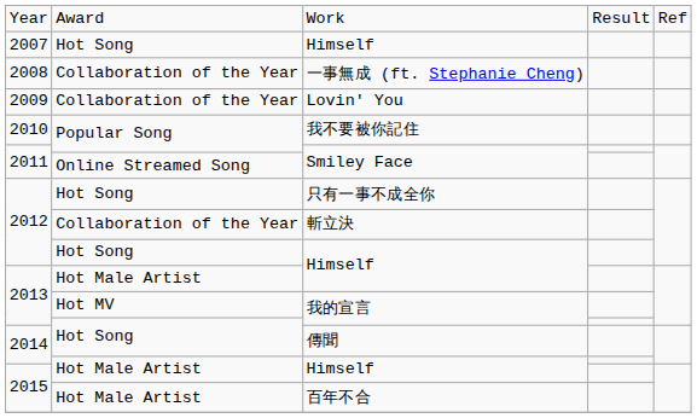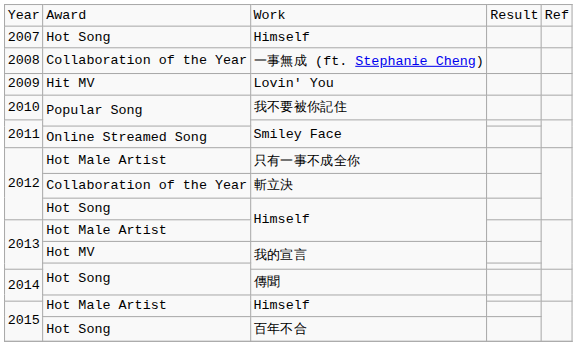Lovin' You | column 2: Collaboration of the Year -> Hit MV
只有一事不成全你 | column 2: Hot Song -> Hot Male Artist
百年不合 | column 2: Hot Male Artist -> Hot Song
